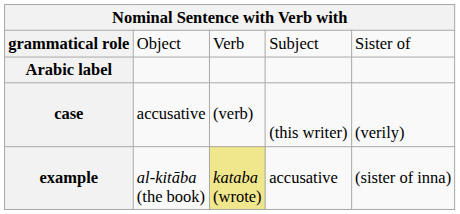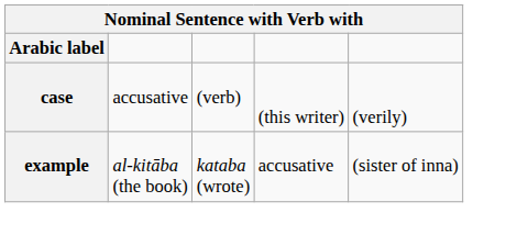- row: grammatical role | Object | Verb | Subject | Sister of
example | column 3: khaki background -> no background
